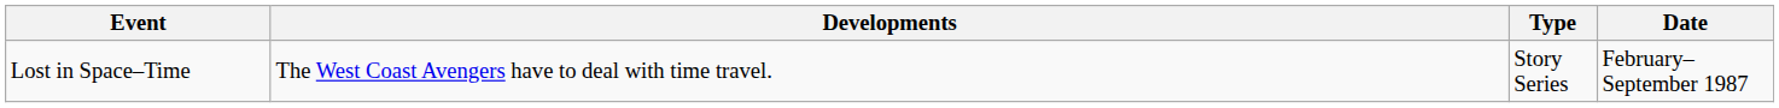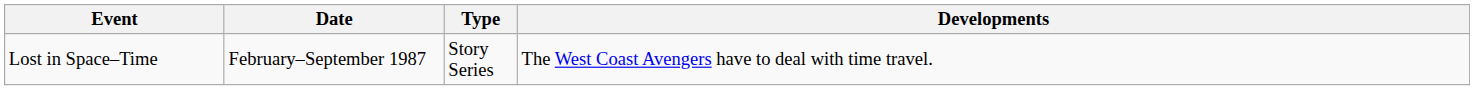columns swapped: Date <-> Developments
